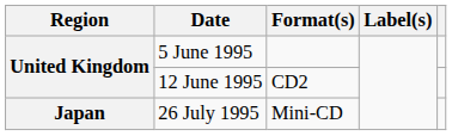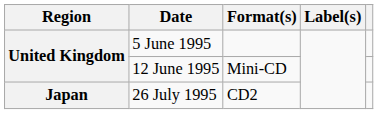12 June 1995 | Format(s): CD2 -> Mini-CD
26 July 1995 | Format(s): Mini-CD -> CD2
